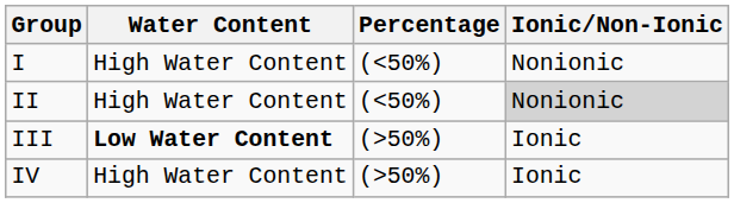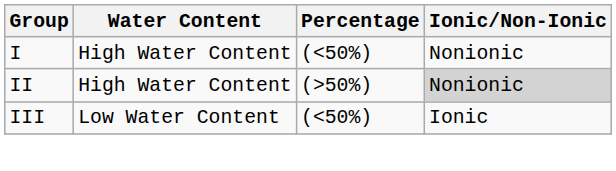II | Percentage: (<50%) -> (>50%)
III | Water Content: bold -> normal
III | Percentage: (>50%) -> (<50%)
- row: IV | High Water Content | (>50%) | Ionic
